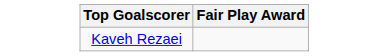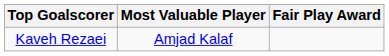+ column: Most Valuable Player | Amjad Kalaf
